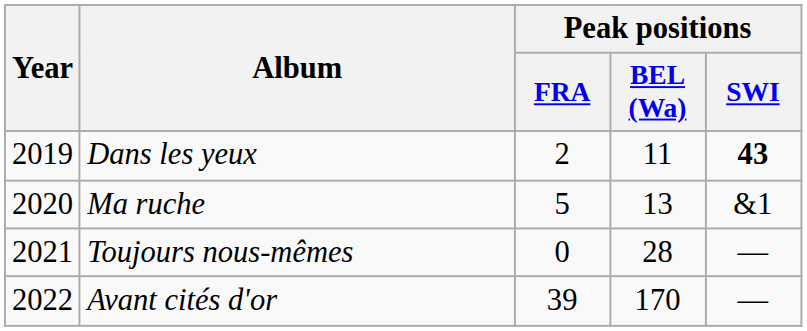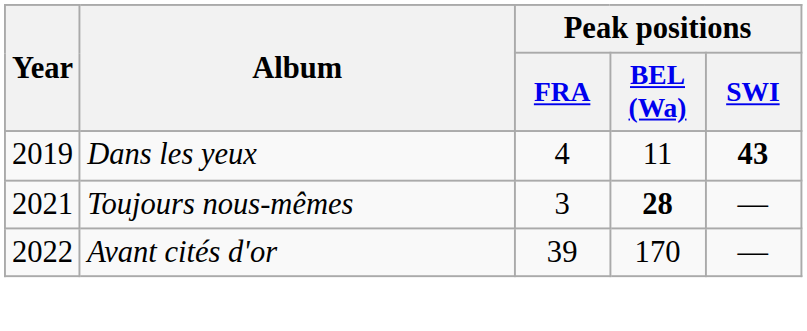Dans les yeux | Peak positions / FRA: 2 -> 4
- row: 2020 | Ma ruche | 5 | 13 | &1
Toujours nous-mêmes | Peak positions / FRA: 0 -> 3
Toujours nous-mêmes | Peak positions / BEL (Wa): normal -> bold
